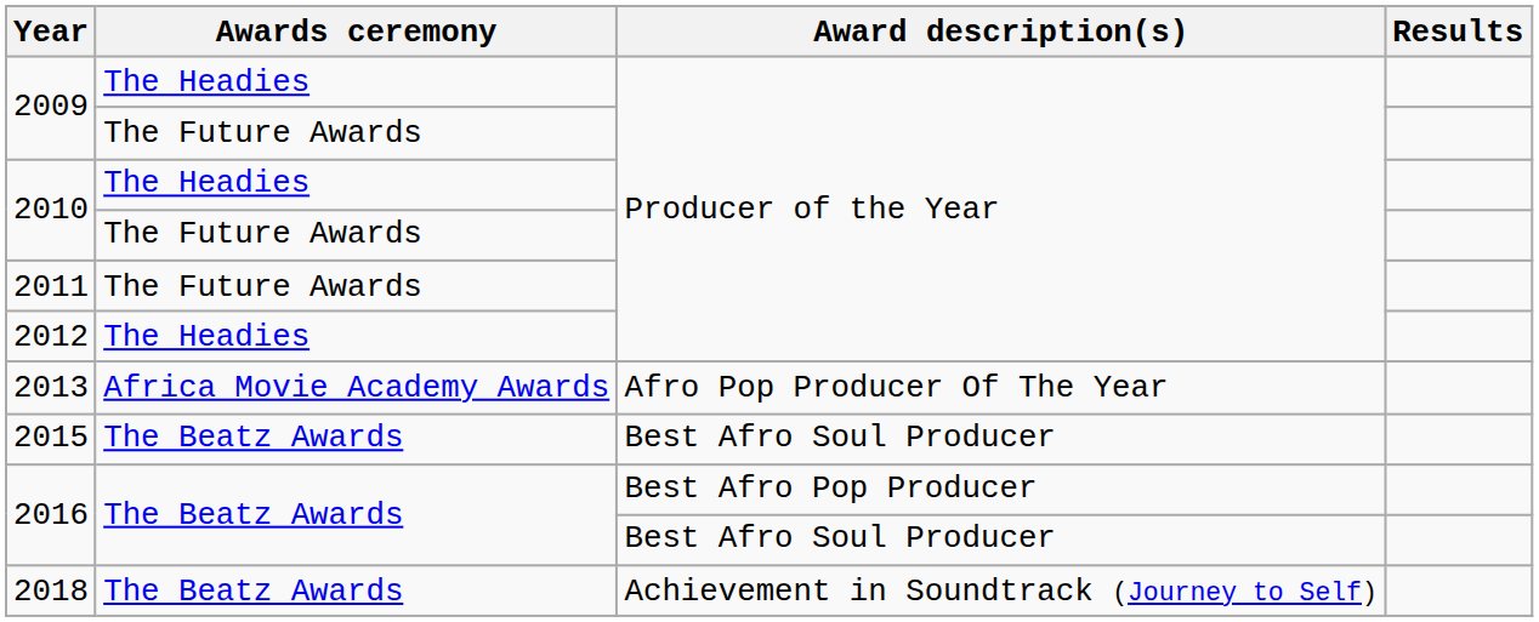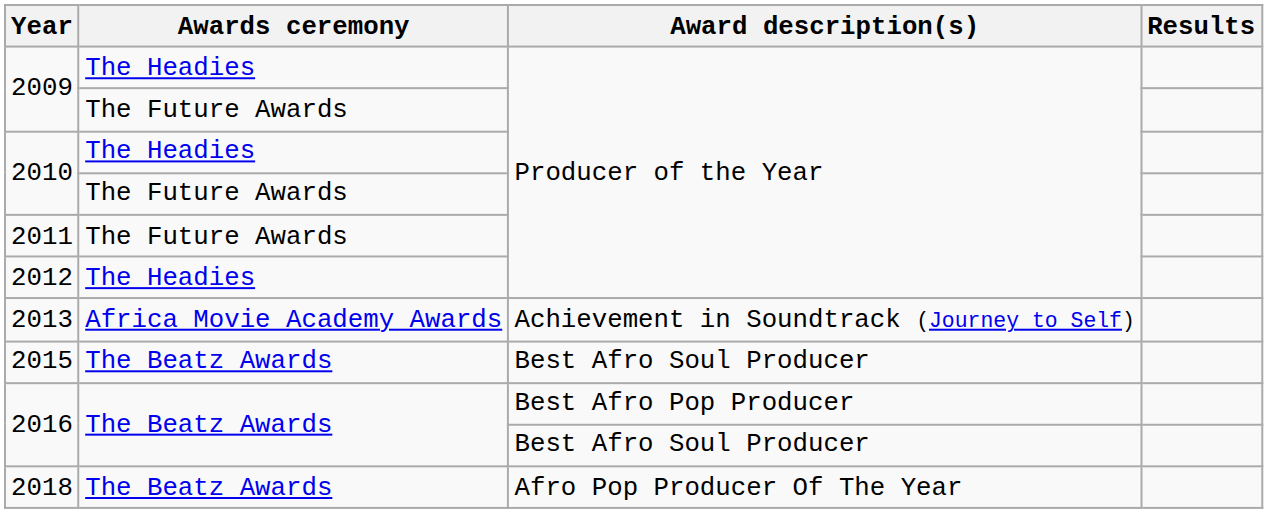2013 | Award description(s): Afro Pop Producer Of The Year -> Achievement in Soundtrack (Journey to Self)
2018 | Award description(s): Achievement in Soundtrack (Journey to Self) -> Afro Pop Producer Of The Year
